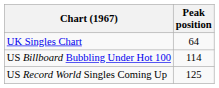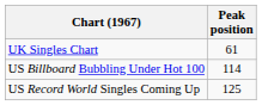UK Singles Chart | Peak position: 64 -> 61
